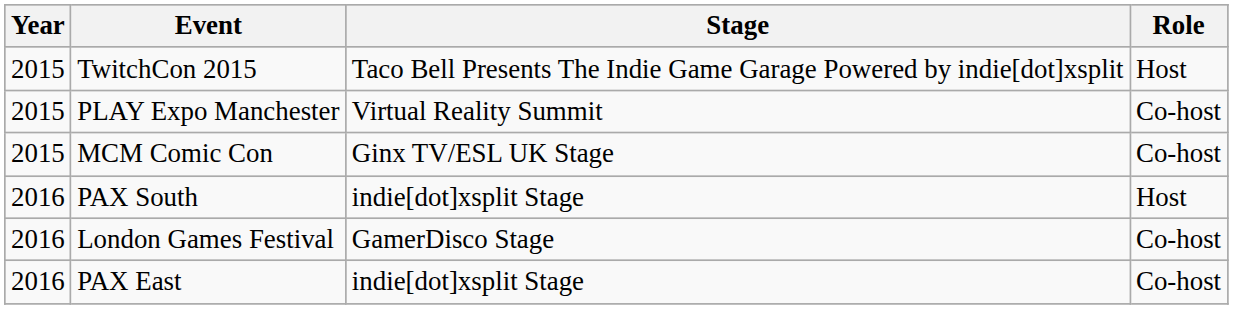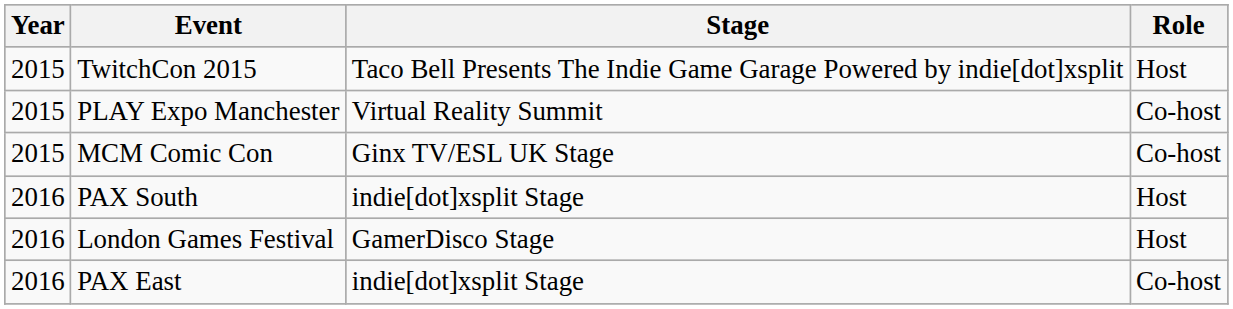London Games Festival | Role: Co-host -> Host
